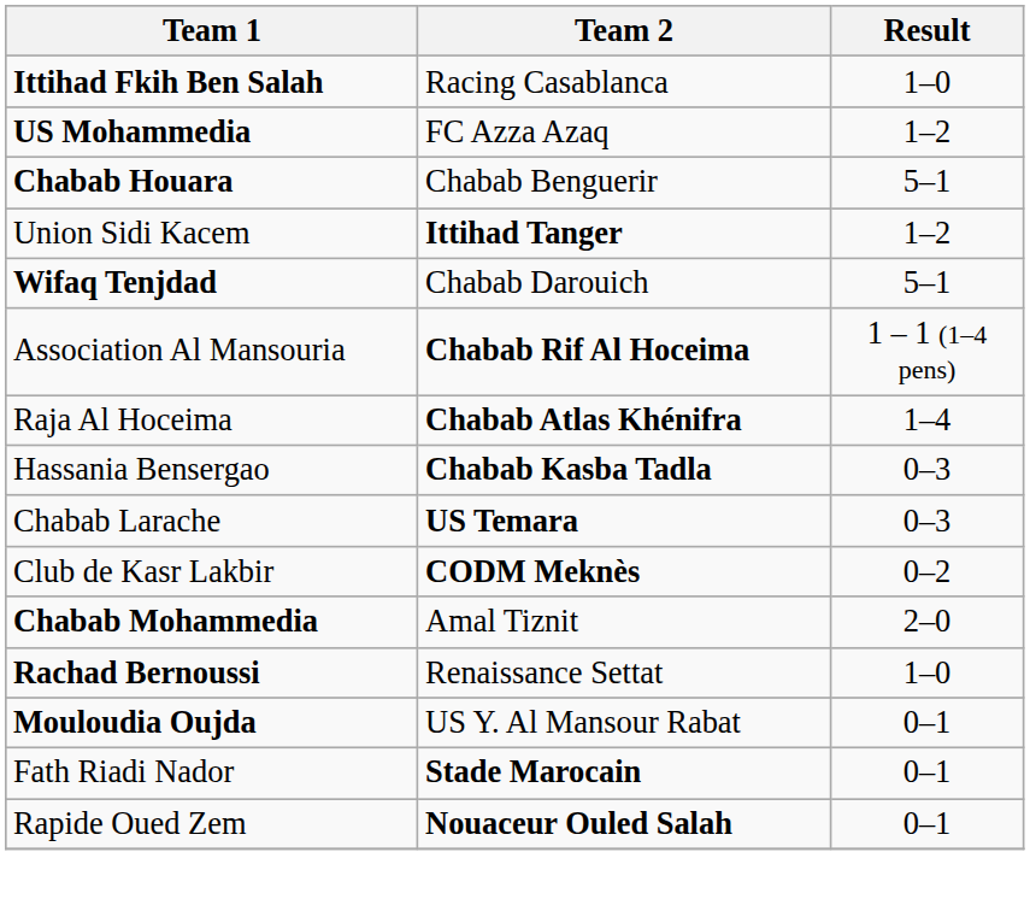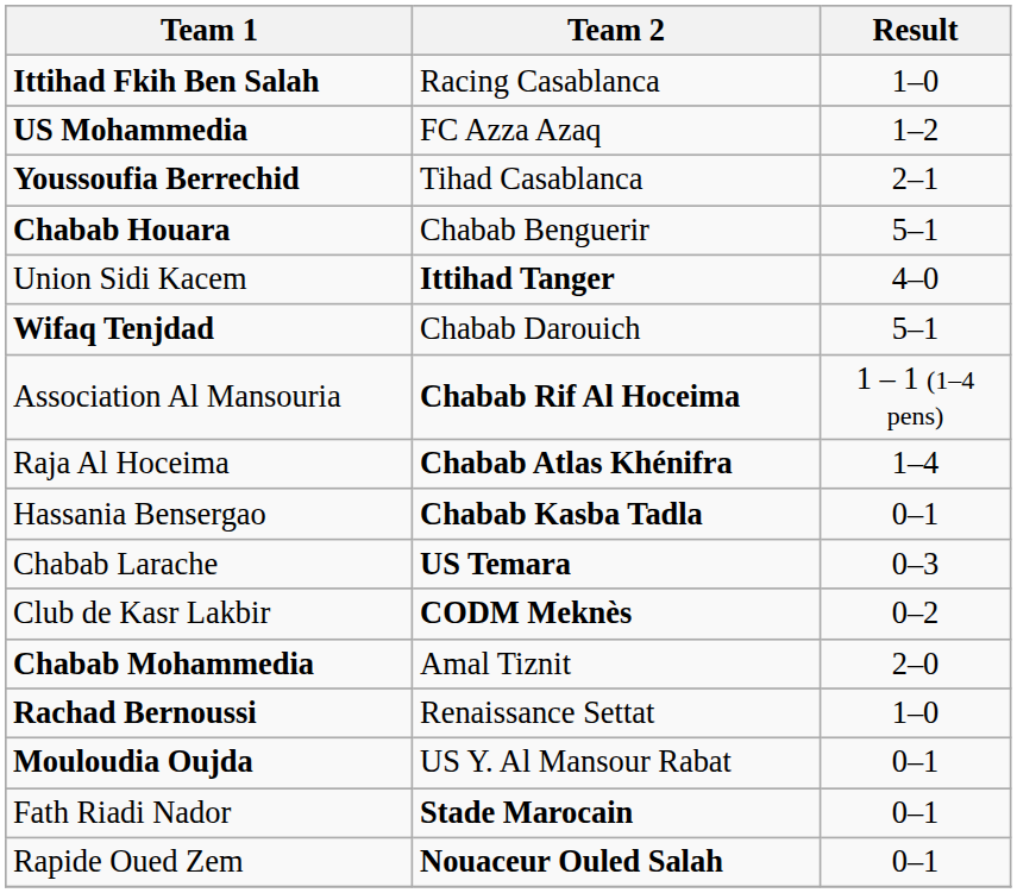+ row: Youssoufia Berrechid | Tihad Casablanca | 2–1
Union Sidi Kacem | Result: 1–2 -> 4–0
Hassania Bensergao | Result: 0–3 -> 0–1
